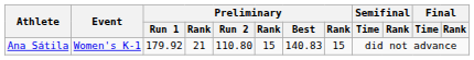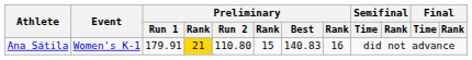Ana Sátila | Preliminary / Run 1: 179.92 -> 179.91
Ana Sátila | column 4: no background -> gold background
Ana Sátila | column 8: 15 -> 16
